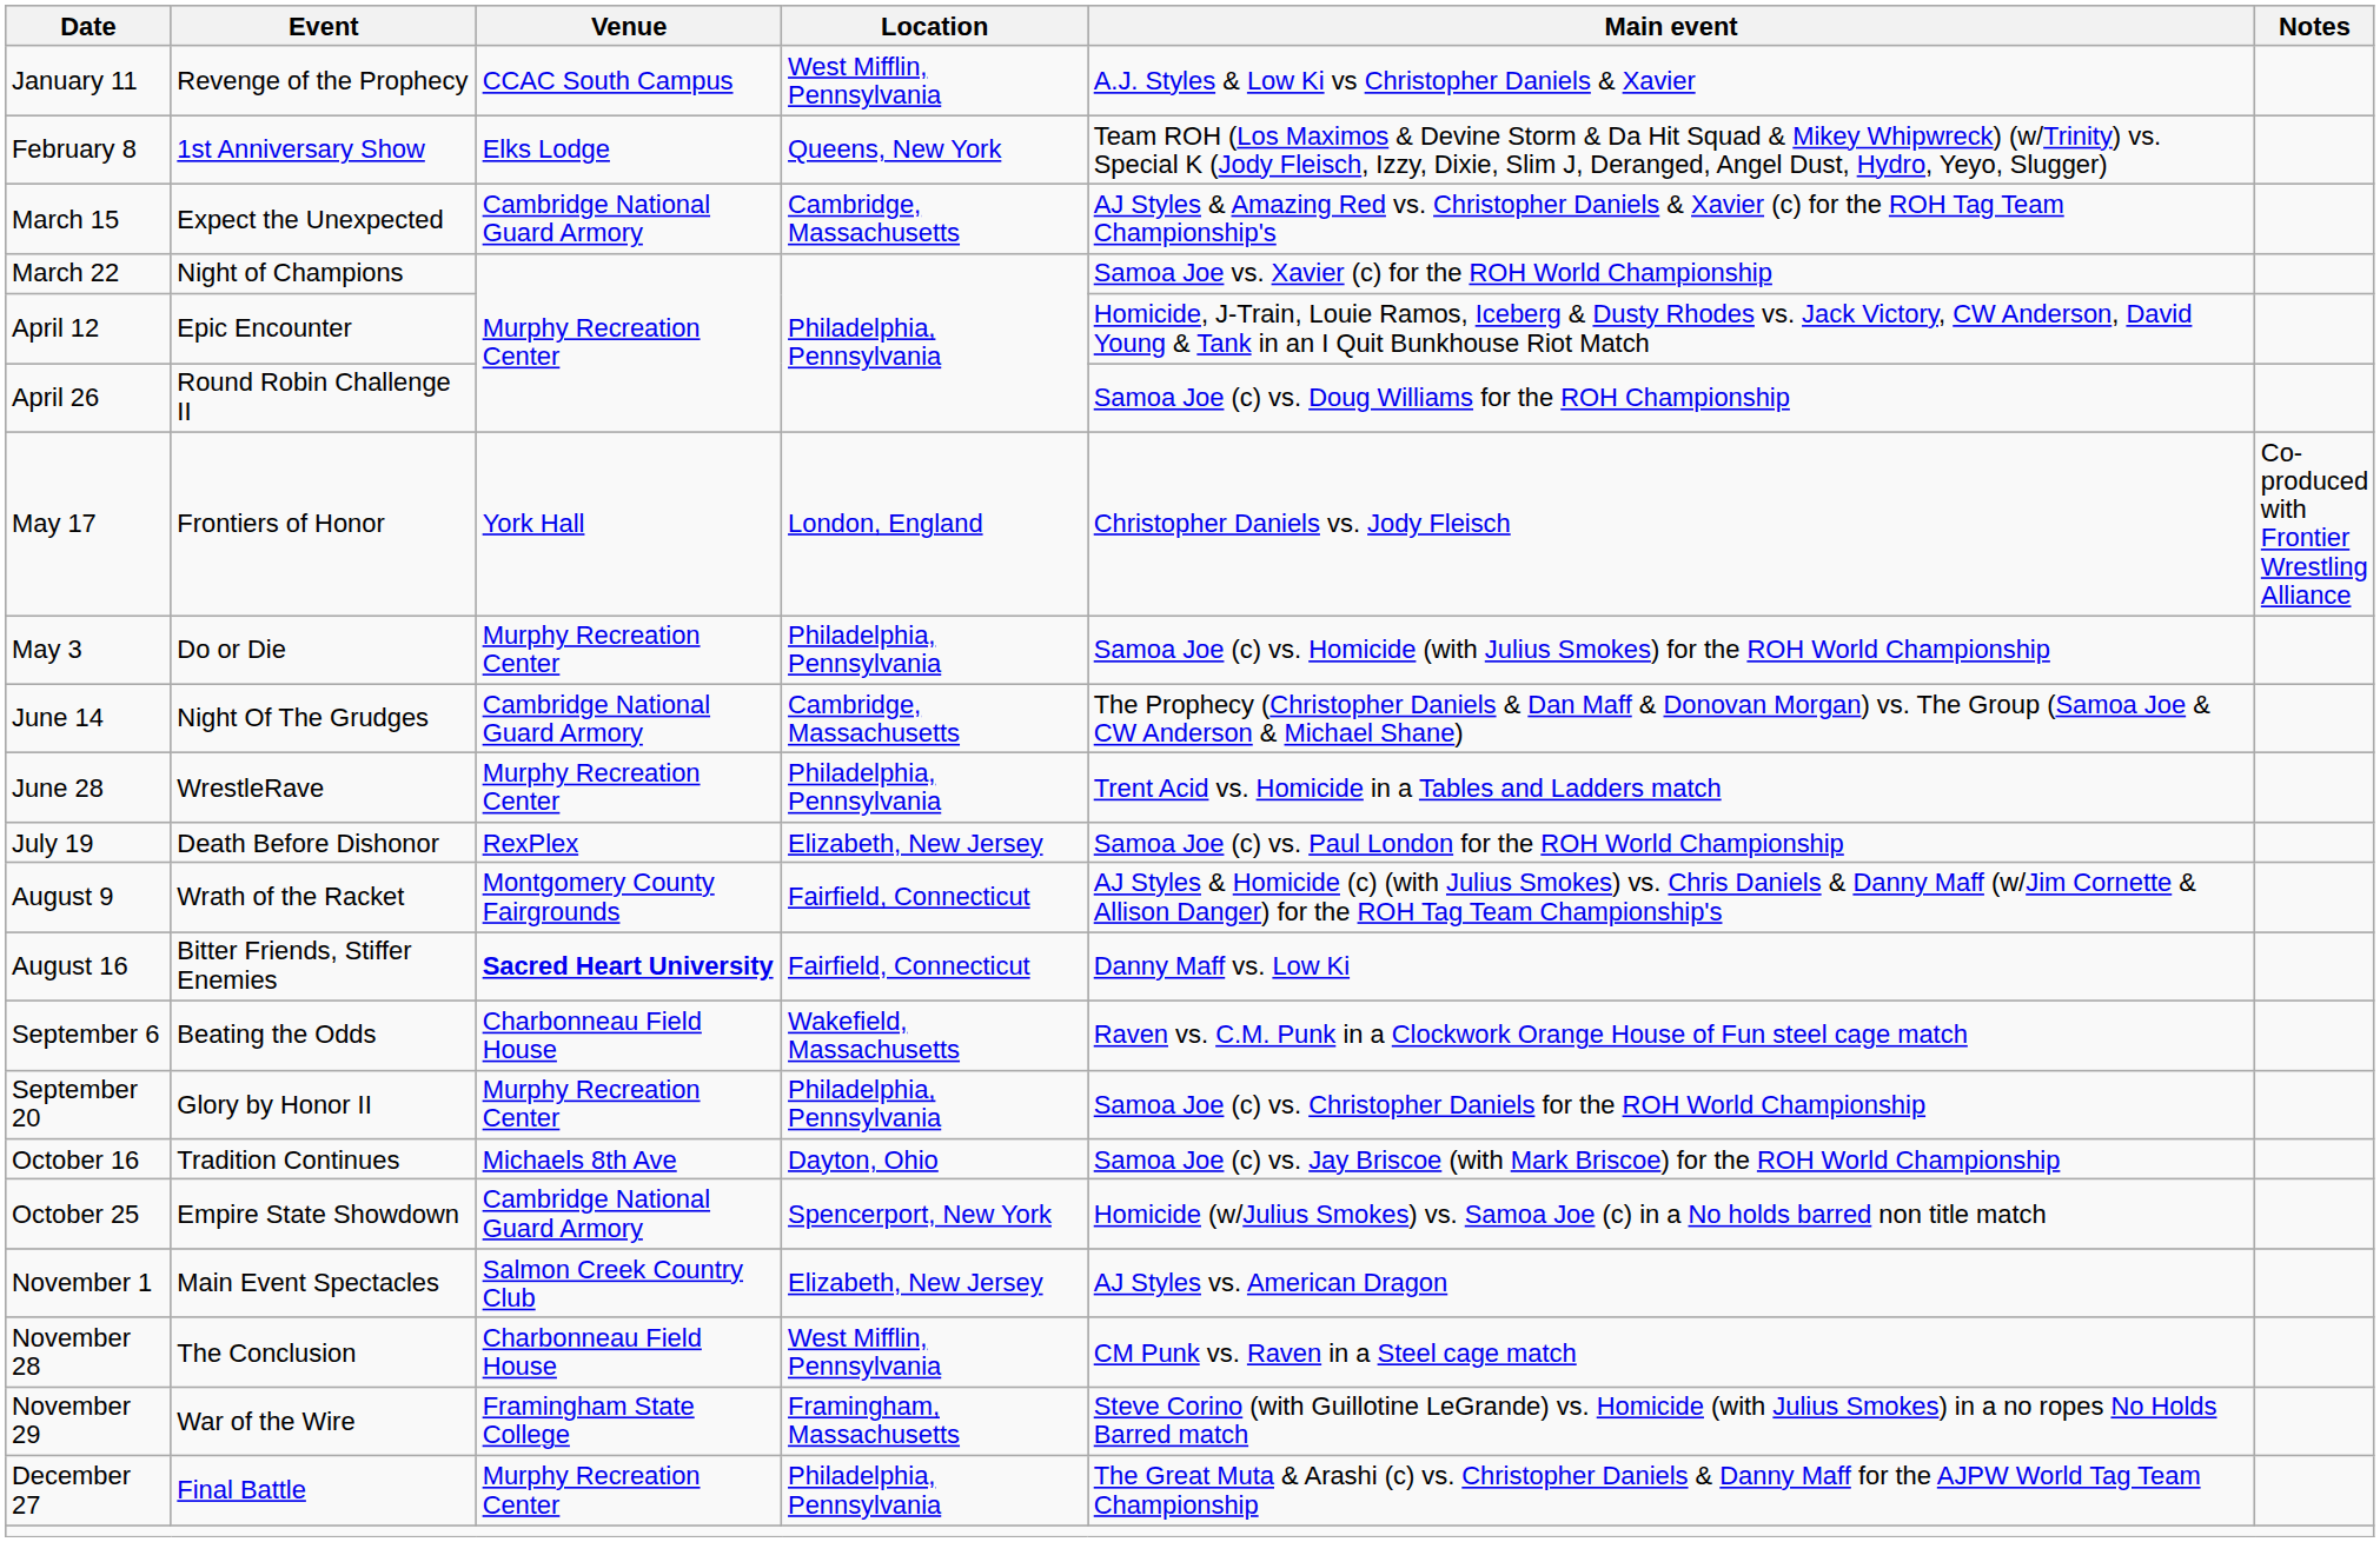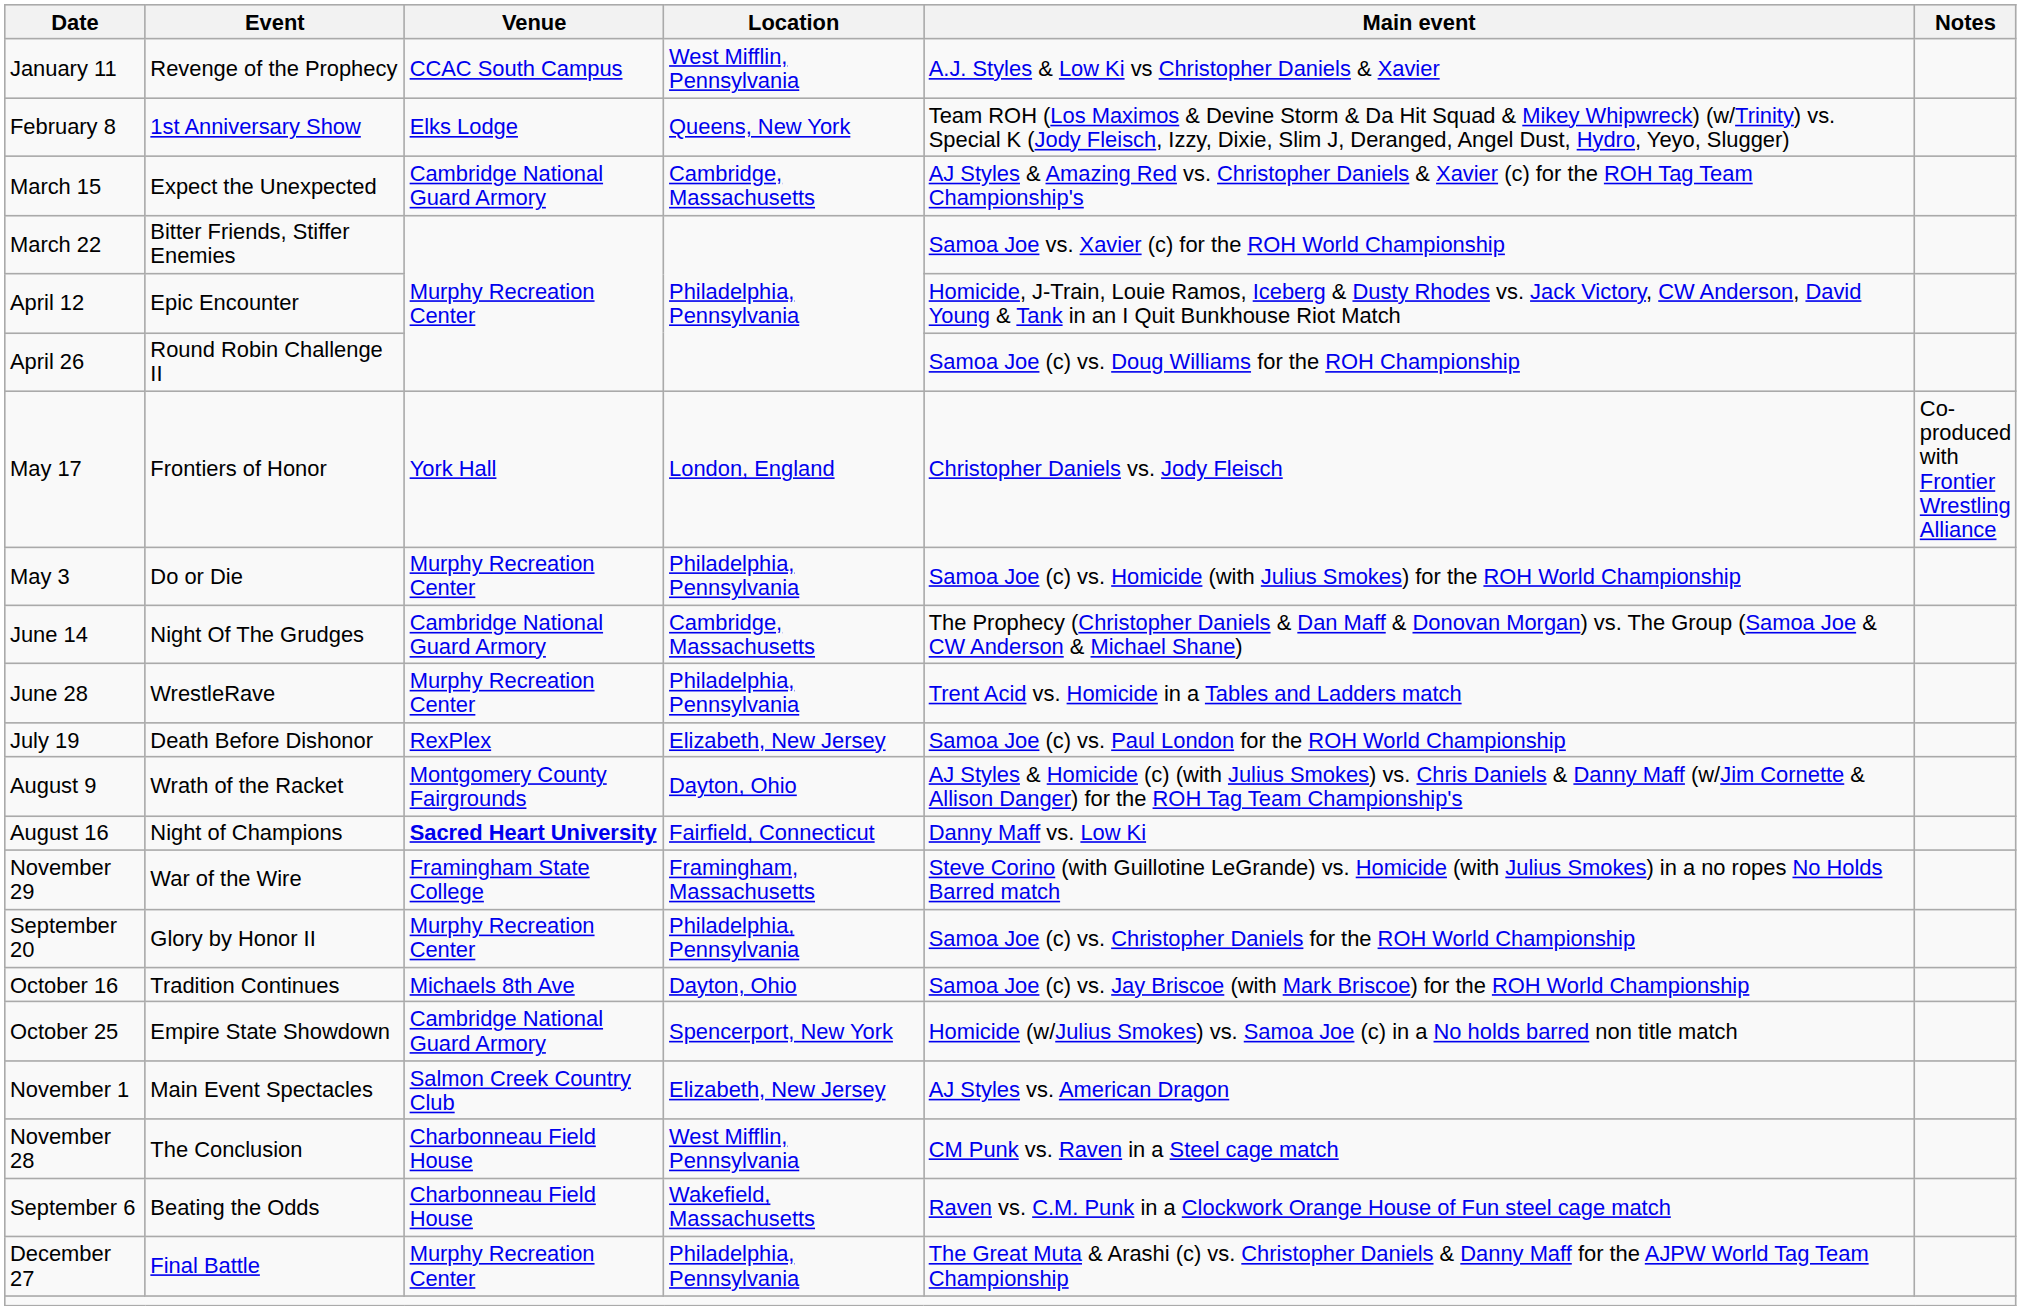March 22 | Event: Night of Champions -> Bitter Friends, Stiffer Enemies
August 9 | Location: Fairfield, Connecticut -> Dayton, Ohio
August 16 | Event: Bitter Friends, Stiffer Enemies -> Night of Champions
rows swapped: September 6 <-> November 29
